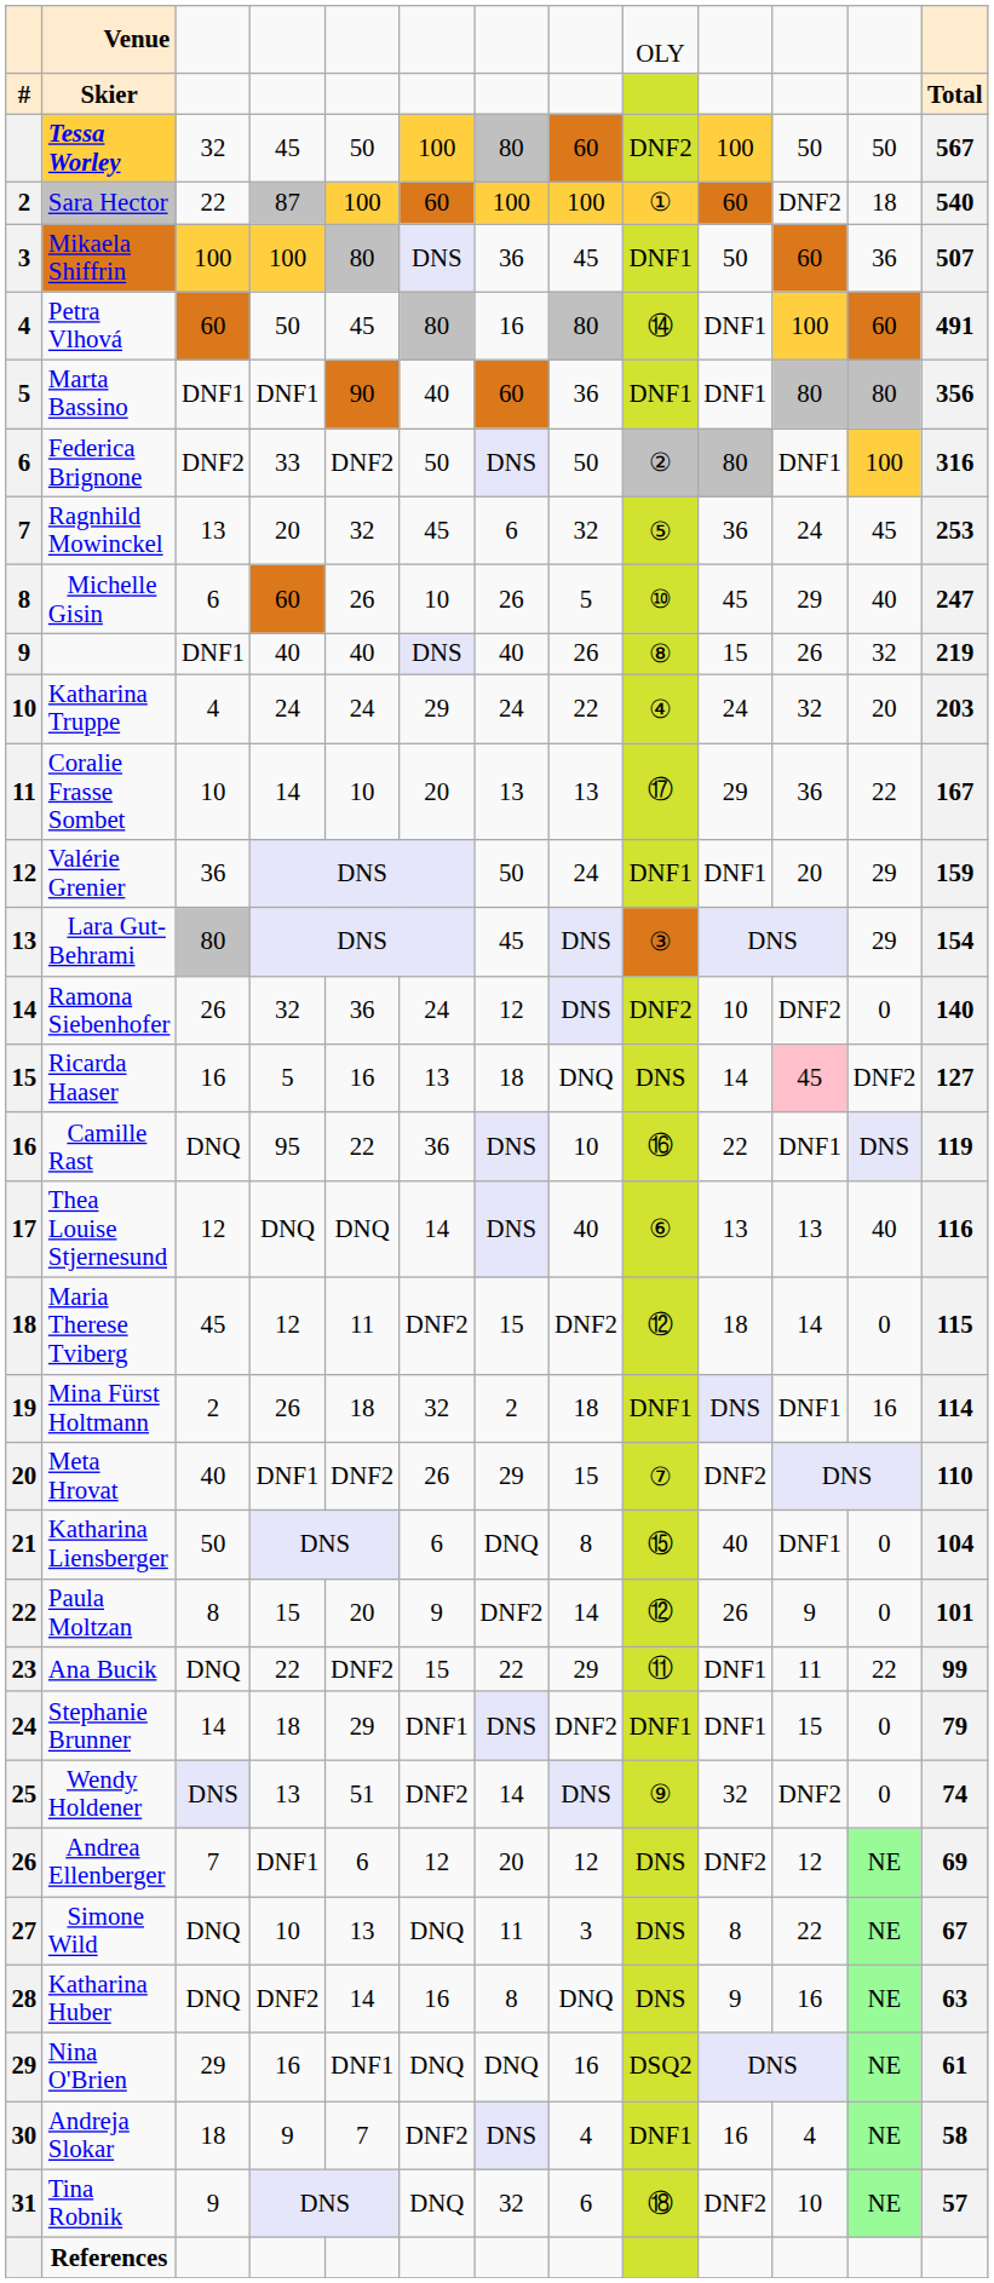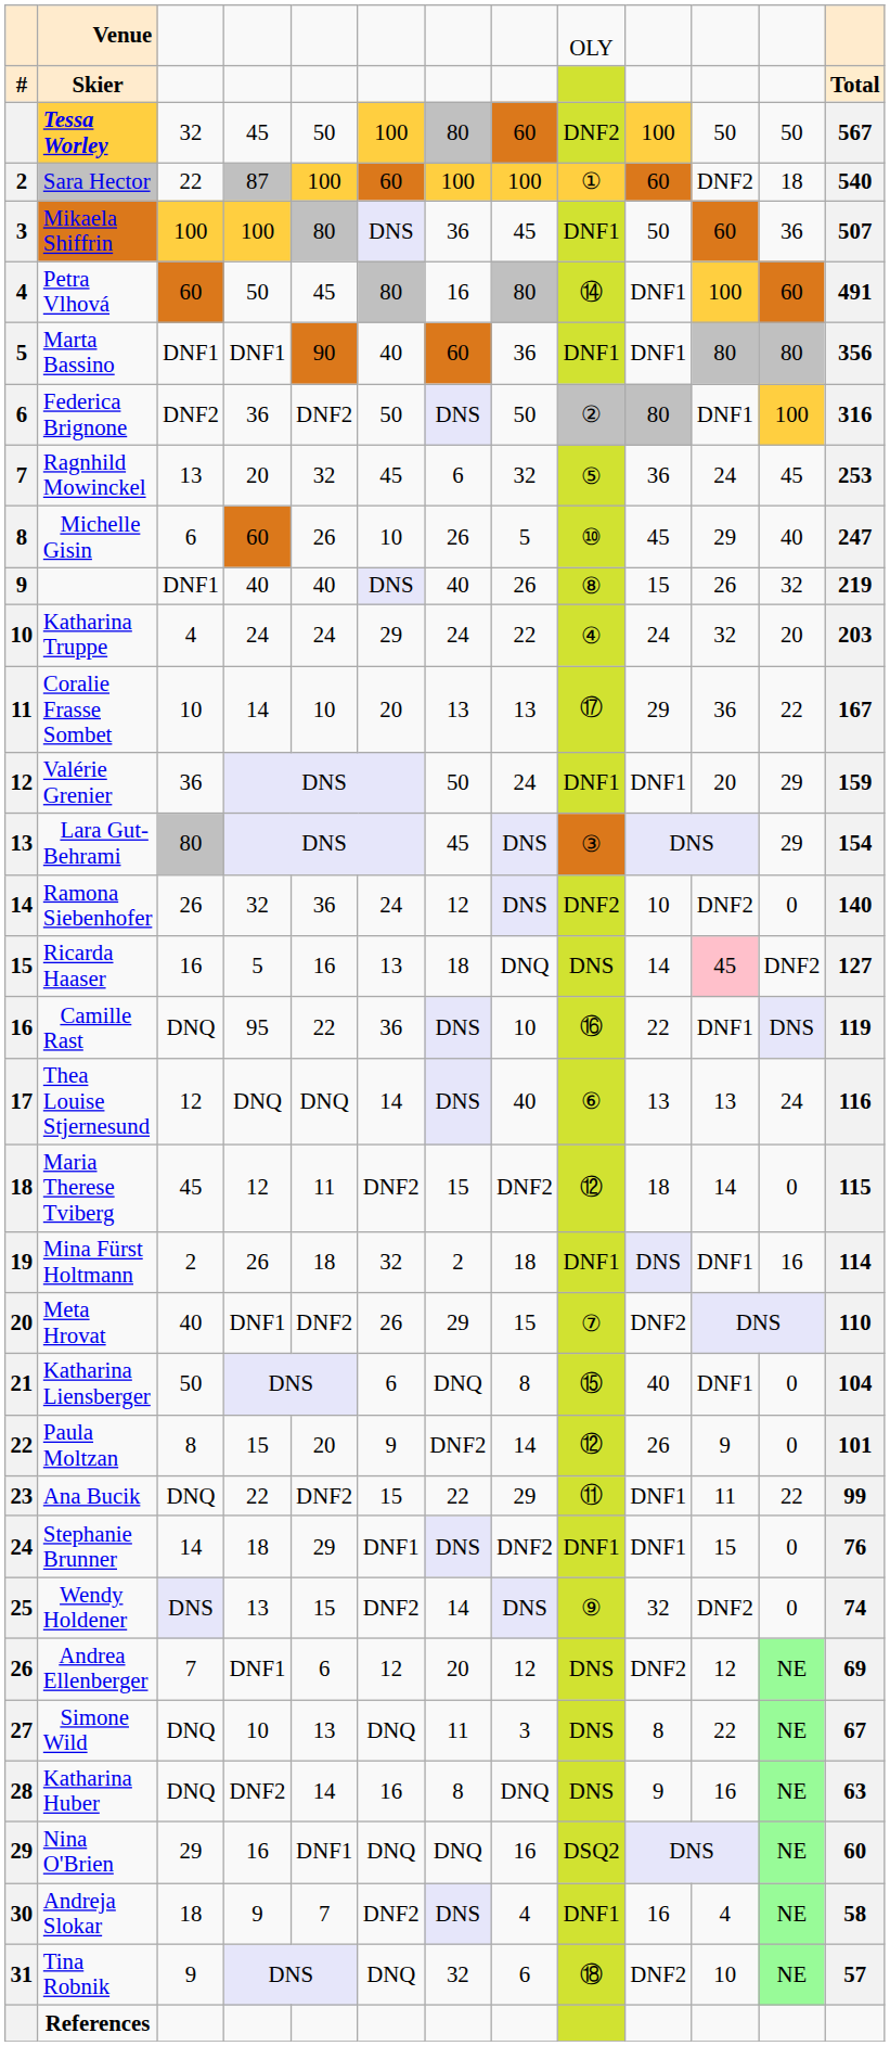Federica Brignone | column 4: 33 -> 36
Thea Louise Stjernesund | column 12: 40 -> 24
Stephanie Brunner | column 13: 79 -> 76
Wendy Holdener | column 5: 51 -> 15
Nina O'Brien | column 13: 61 -> 60
